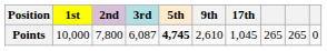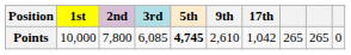Points | 3rd: 6,087 -> 6,085
Points | 17th: 1,045 -> 1,042
